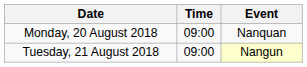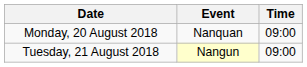columns swapped: Time <-> Event
